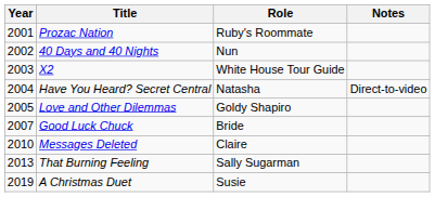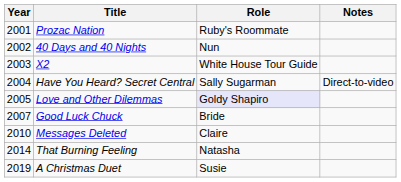Have You Heard? Secret Central | Role: Natasha -> Sally Sugarman
Love and Other Dilemmas | Role: no background -> lavender background
That Burning Feeling | Year: 2013 -> 2014
That Burning Feeling | Role: Sally Sugarman -> Natasha
